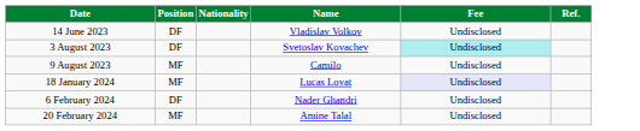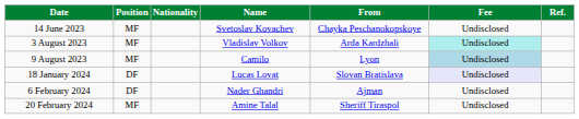+ column: From | Chayka Peschanokopskoye | Arda Kardzhali | Lyon | Slovan Bratislava | Ajman | Sheriff Tiraspol
14 June 2023 | Position: DF -> MF
14 June 2023 | Name: Vladislav Volkov -> Svetoslav Kovachev
3 August 2023 | Position: DF -> MF
3 August 2023 | Name: Svetoslav Kovachev -> Vladislav Volkov
9 August 2023 | Fee: no background -> lightblue background
18 January 2024 | Position: MF -> DF
